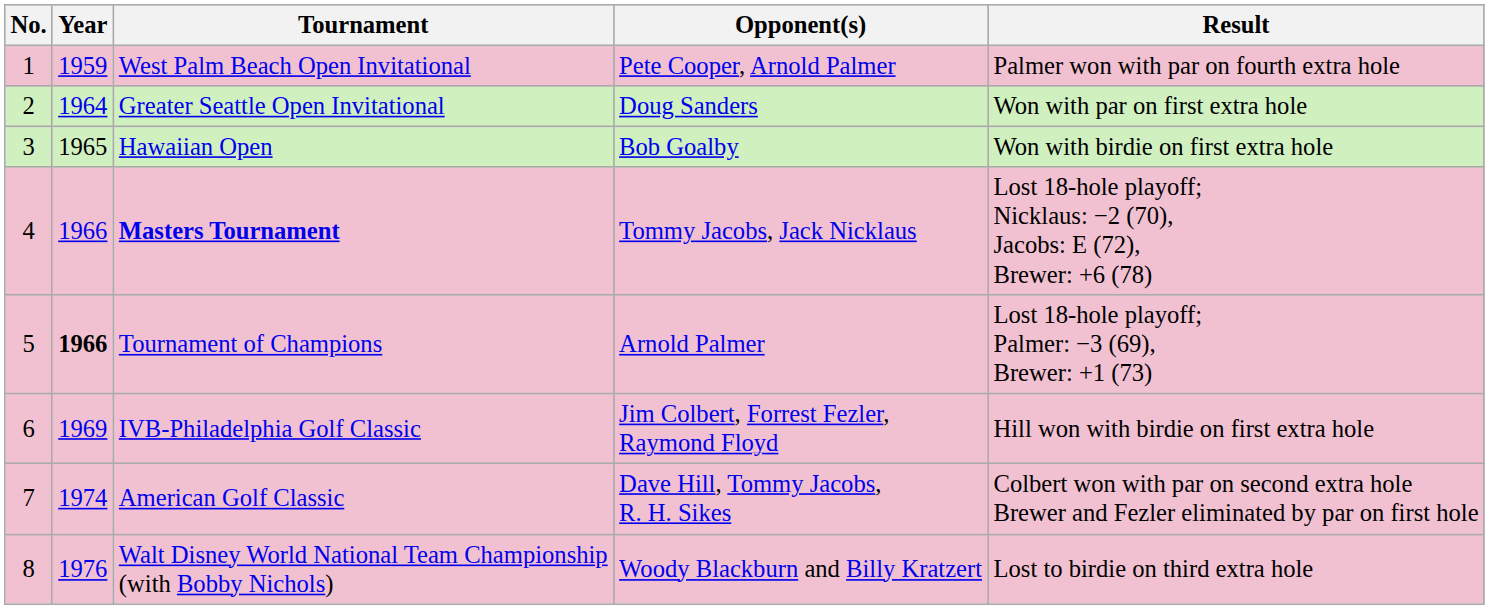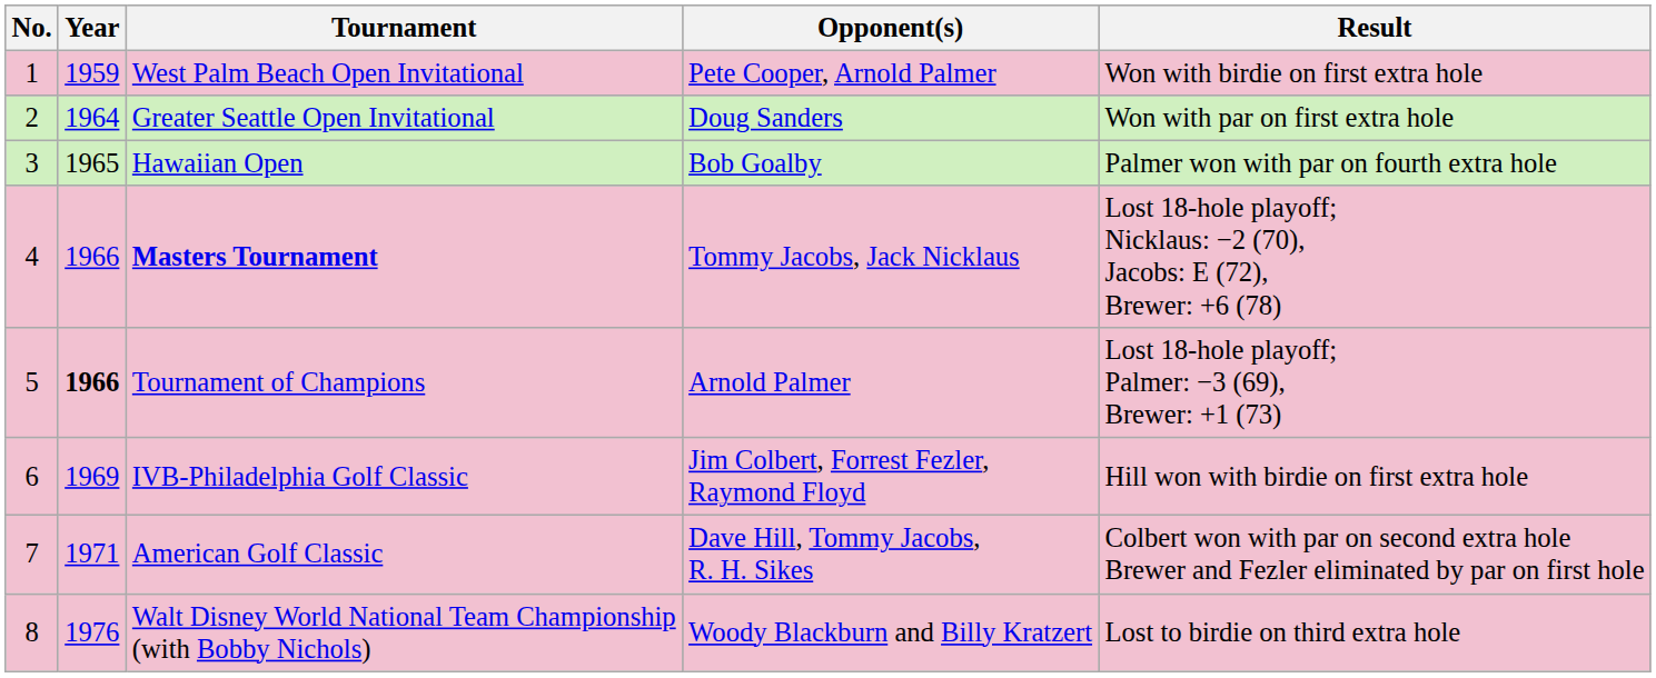West Palm Beach Open Invitational | Result: Palmer won with par on fourth extra hole -> Won with birdie on first extra hole
Hawaiian Open | Result: Won with birdie on first extra hole -> Palmer won with par on fourth extra hole
American Golf Classic | Year: 1974 -> 1971
